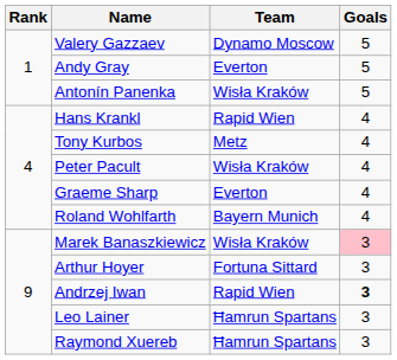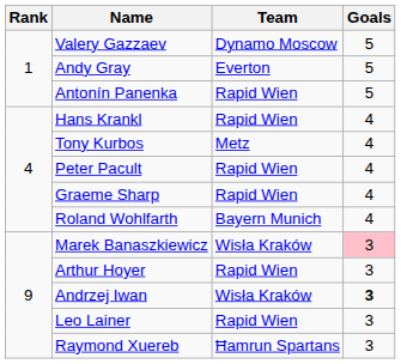Antonín Panenka | Team: Wisła Kraków -> Rapid Wien
Peter Pacult | Team: Wisła Kraków -> Rapid Wien
Graeme Sharp | Team: Everton -> Rapid Wien
Arthur Hoyer | Team: Fortuna Sittard -> Rapid Wien
Andrzej Iwan | Team: Rapid Wien -> Wisła Kraków
Leo Lainer | Team: Ħamrun Spartans -> Rapid Wien
